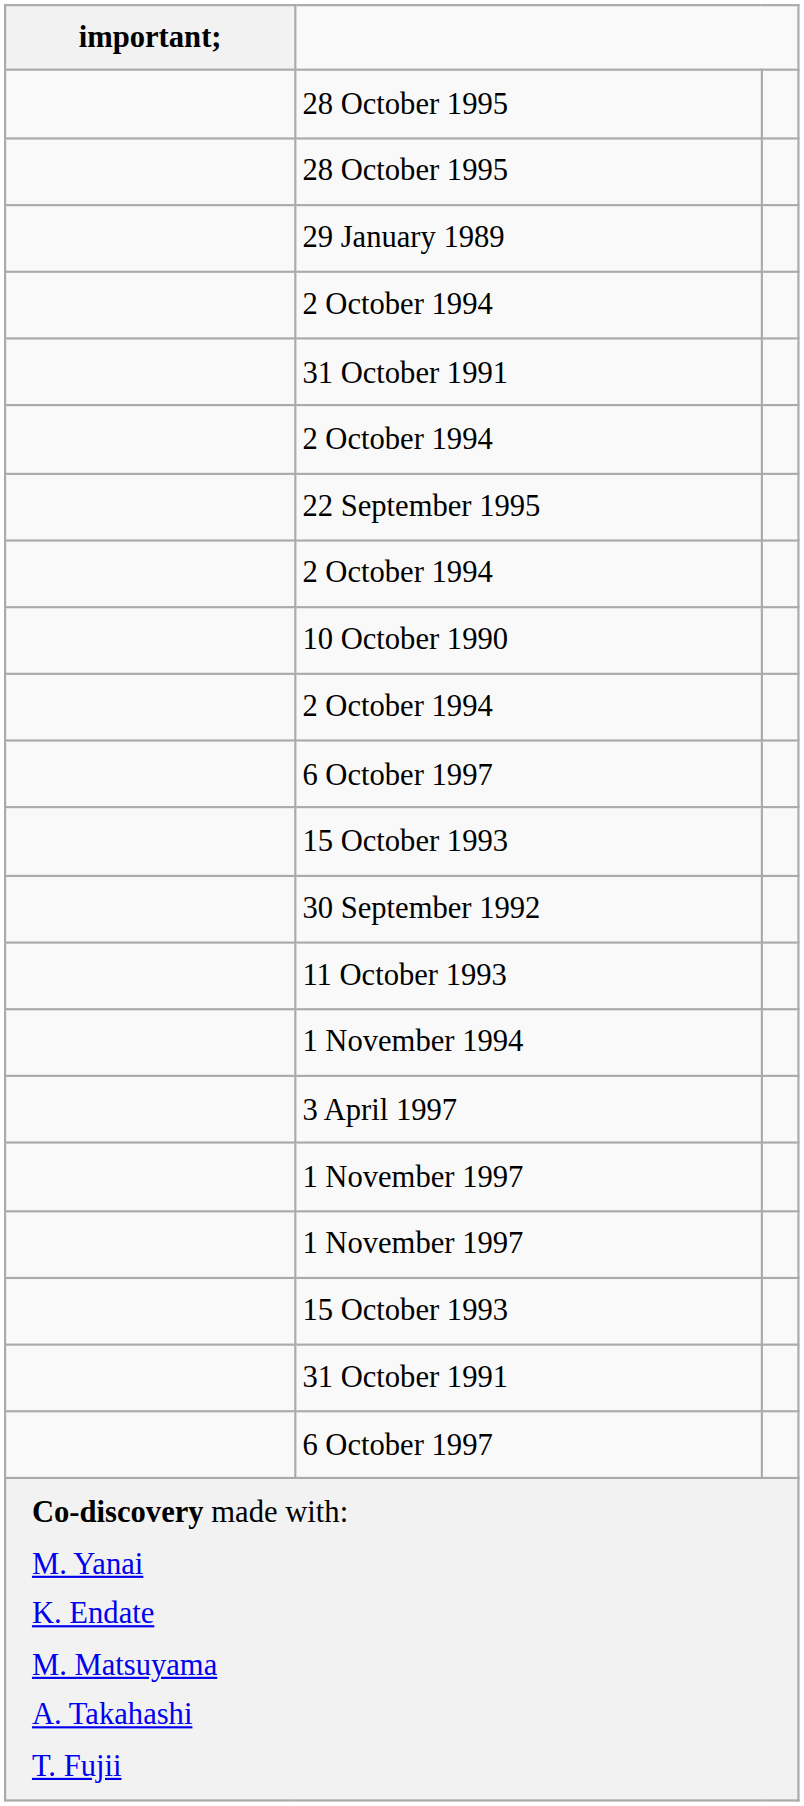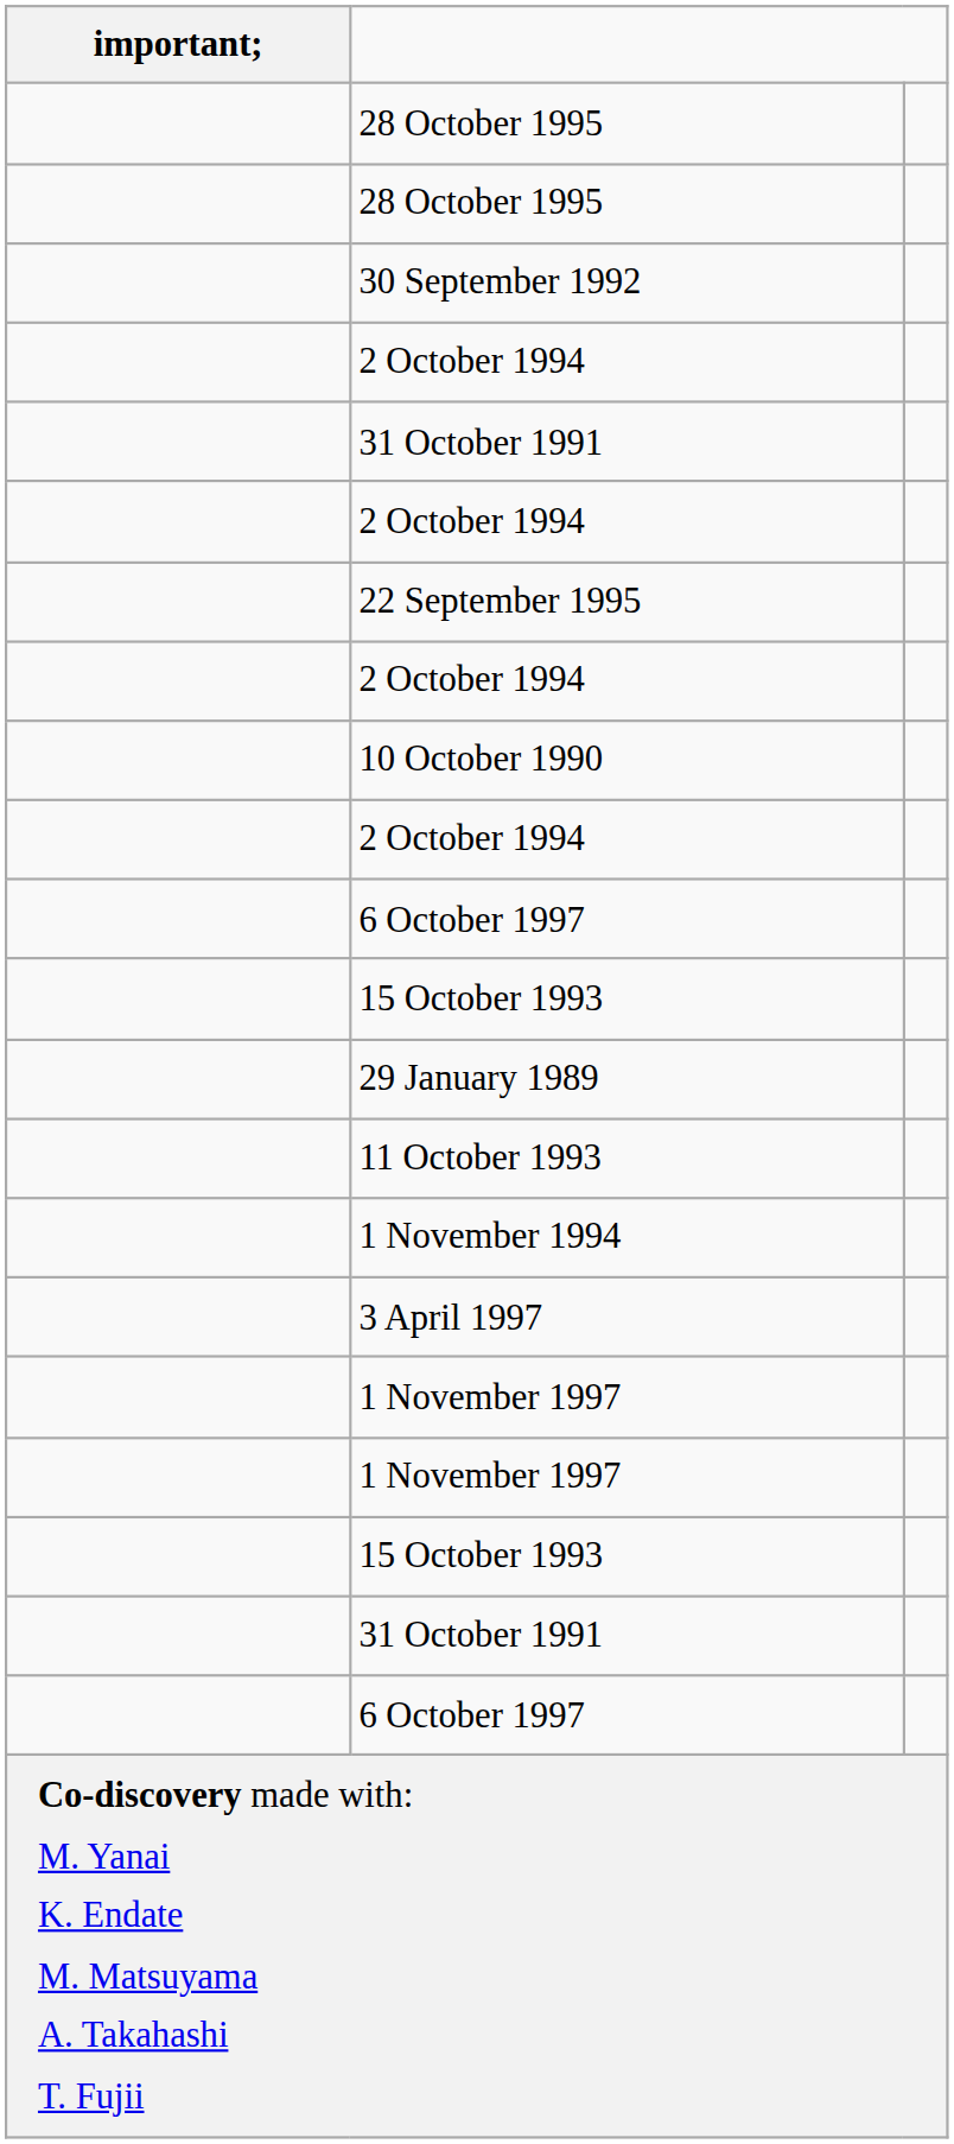rows swapped: 29 January 1989 <-> 30 September 1992
